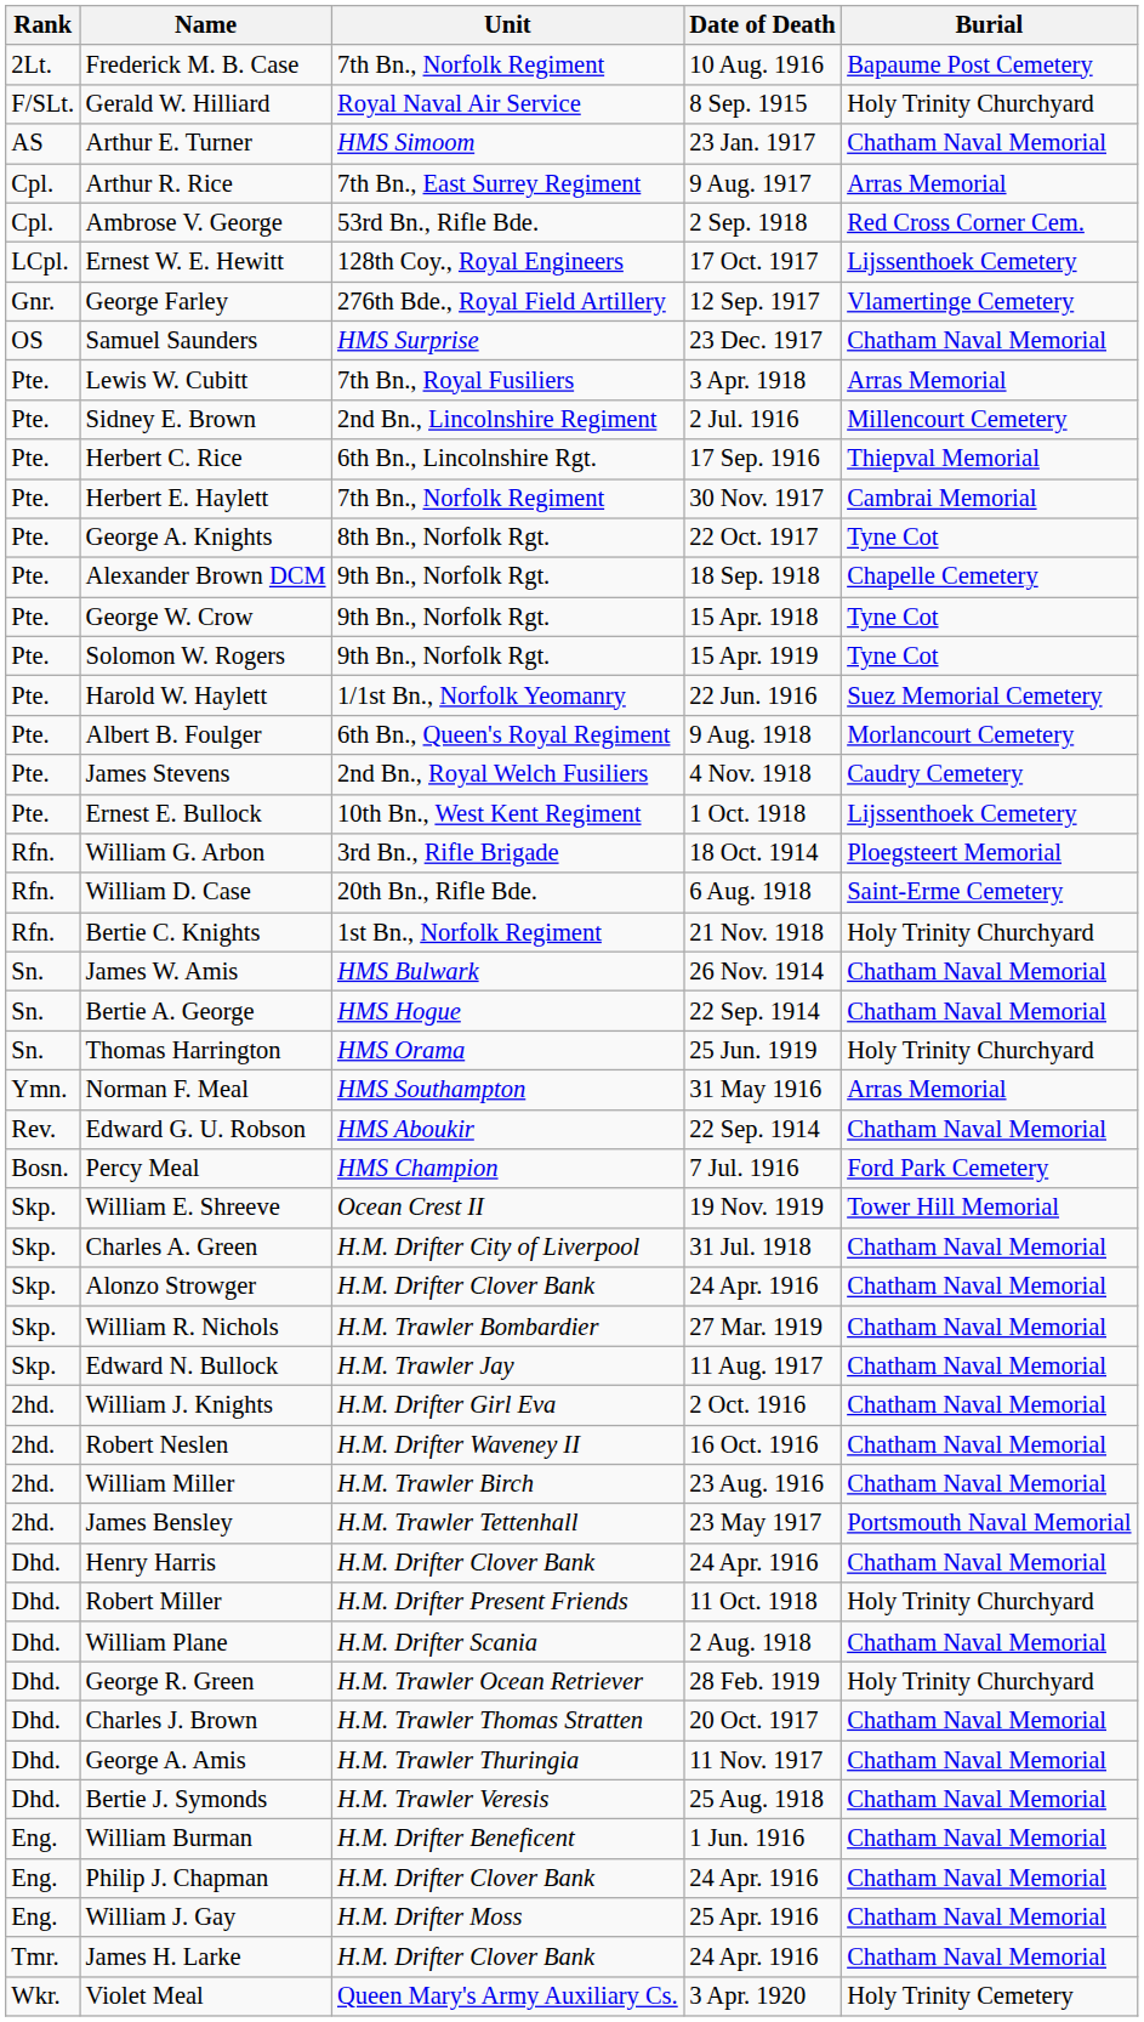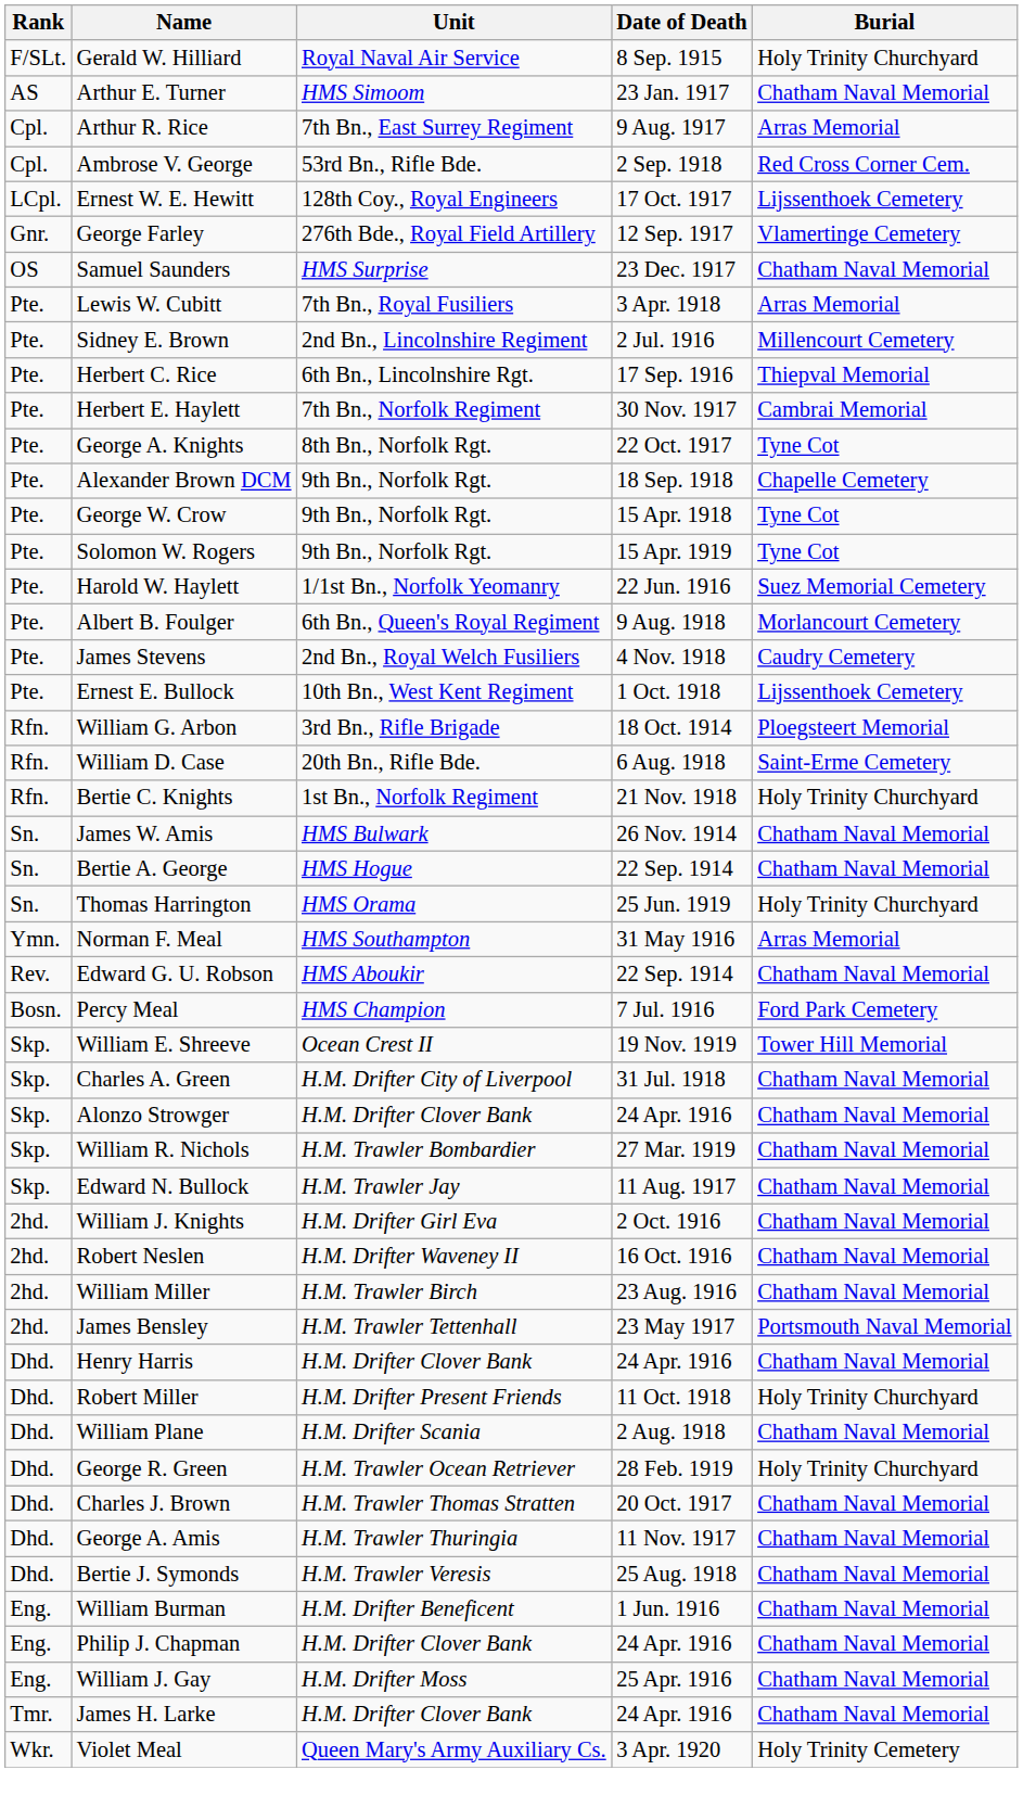- row: 2Lt. | Frederick M. B. Case | 7th Bn., Norfolk Regiment | 10 Aug. 1916 | Bapaume Post Cemetery
